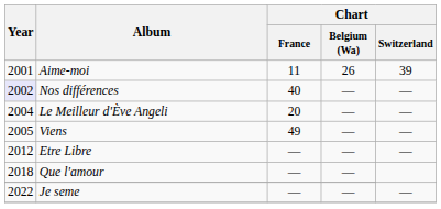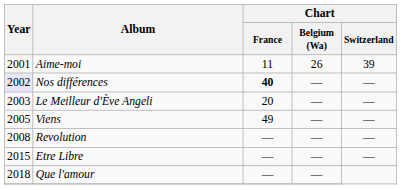Nos différences | Chart / France: normal -> bold
Le Meilleur d'Ève Angeli | Year: 2004 -> 2003
+ row: 2008 | Revolution | — | — | —
Etre Libre | Year: 2012 -> 2015
- row: 2022 | Je seme | — | — | —
